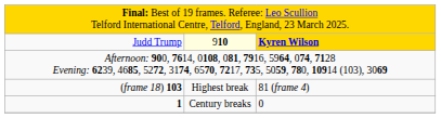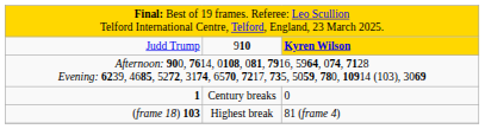Judd Trump | column 2: lightyellow background -> no background
rows swapped: (frame 18) 103 <-> 1
